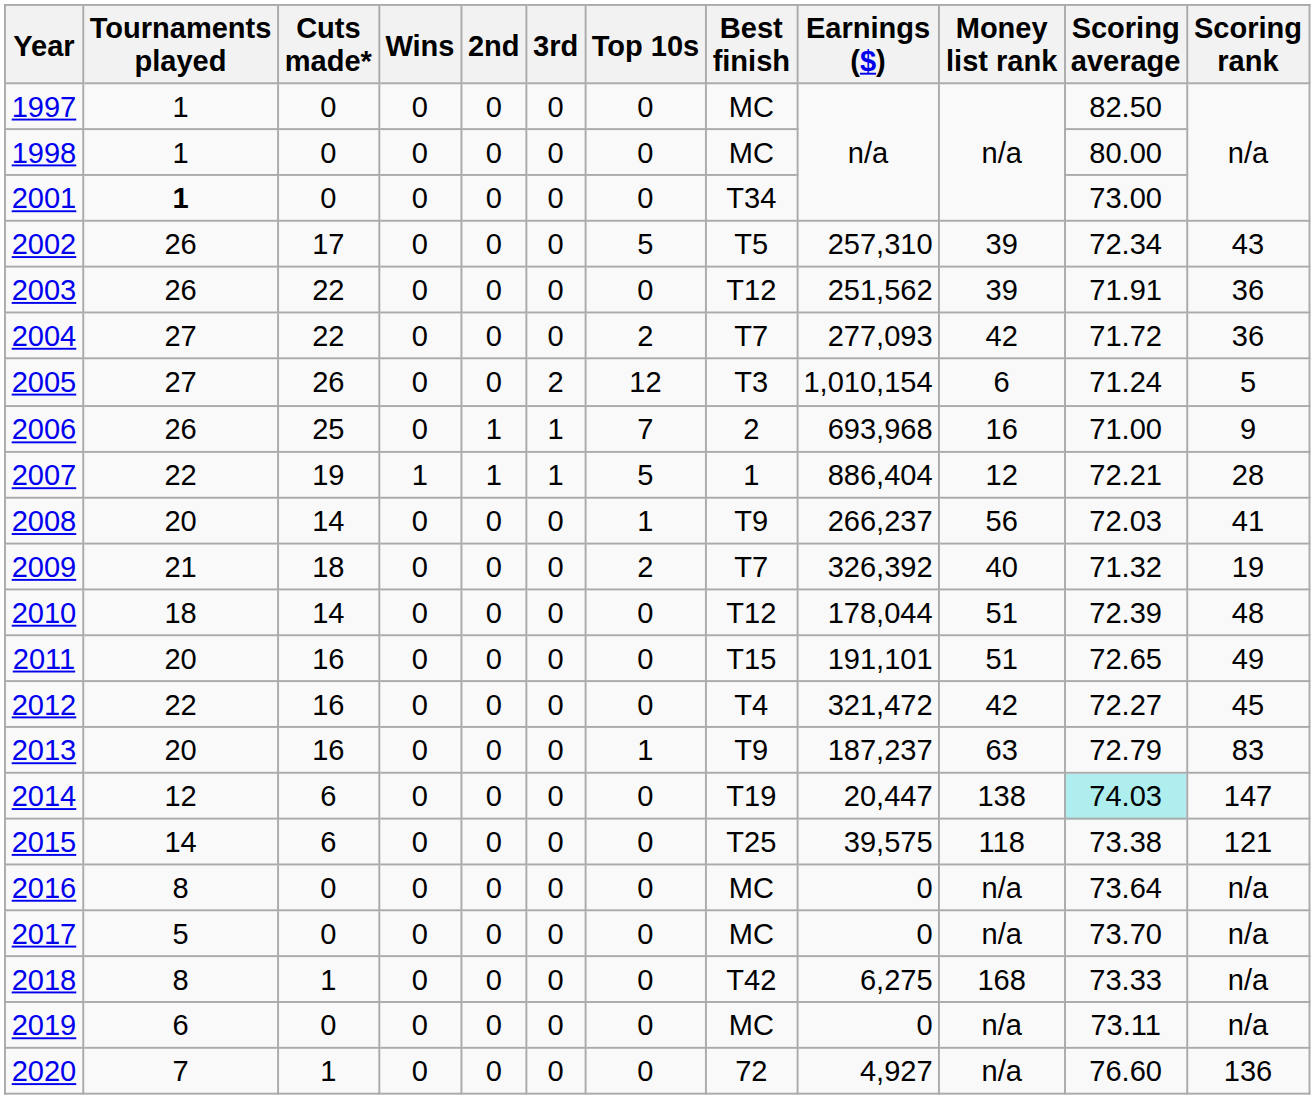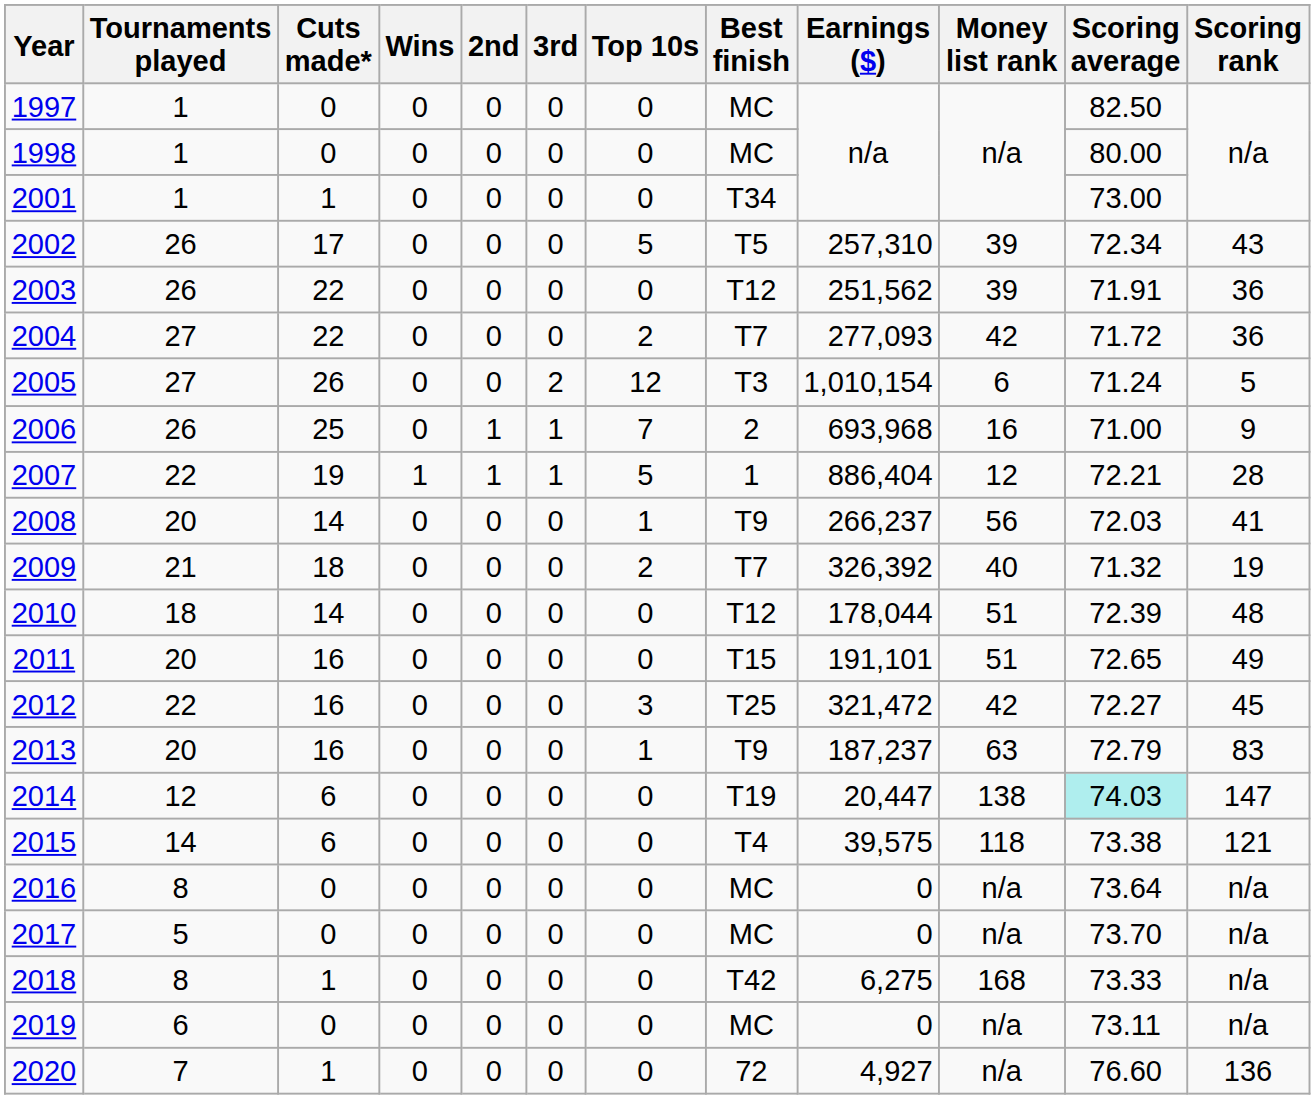2001 | Tournaments played: bold -> normal
2001 | Cuts made*: 0 -> 1
2012 | Top 10s: 0 -> 3
2012 | Best finish: T4 -> T25
2015 | Best finish: T25 -> T4
